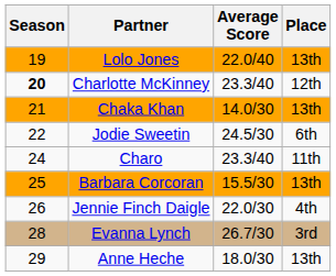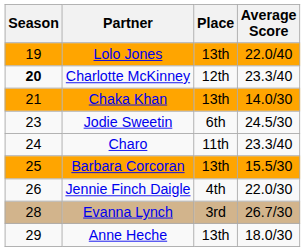columns swapped: Place <-> Average Score
Jodie Sweetin | Season: 22 -> 23
